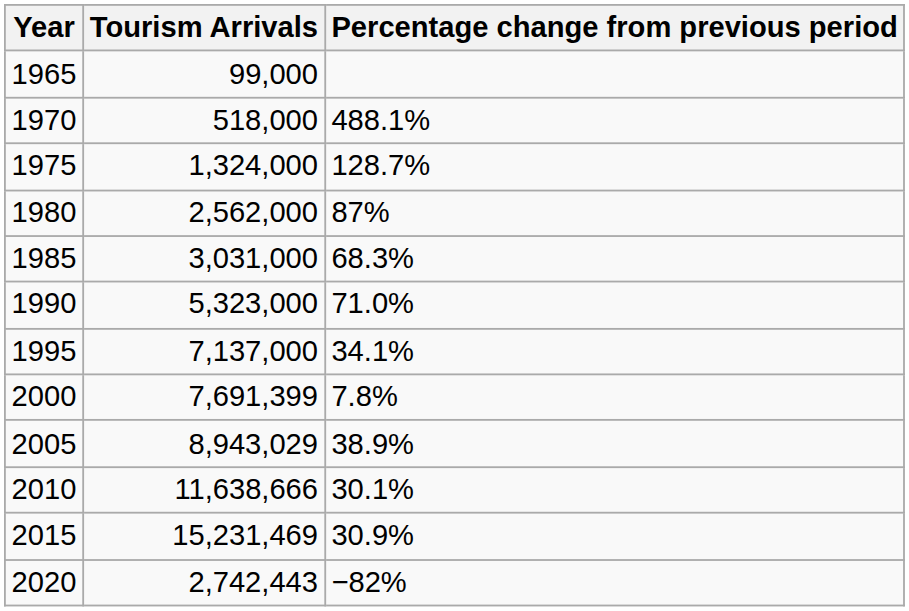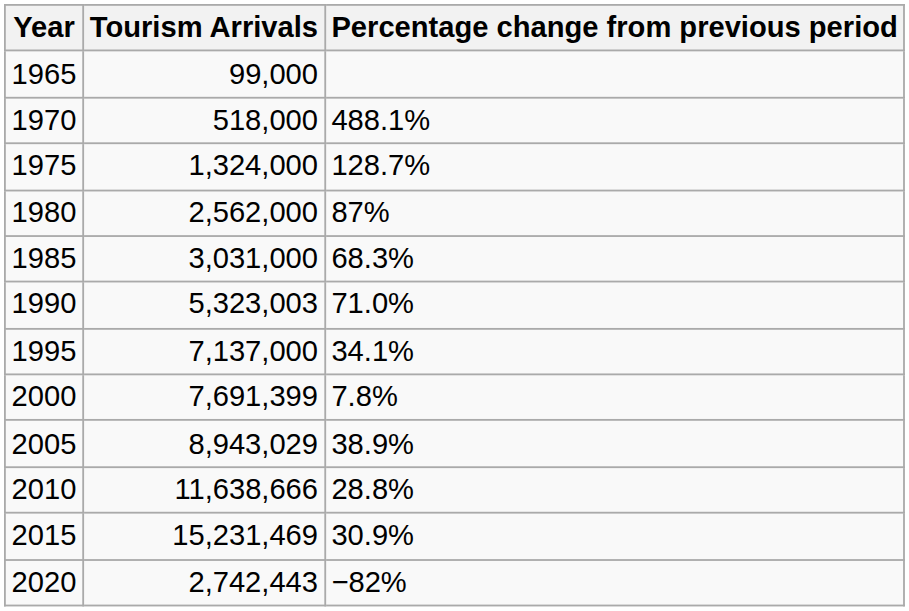1990 | Tourism Arrivals: 5,323,000 -> 5,323,003
2010 | Percentage change from previous period: 30.1% -> 28.8%
